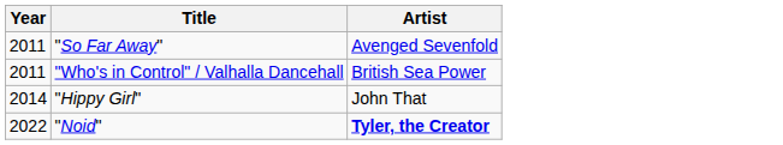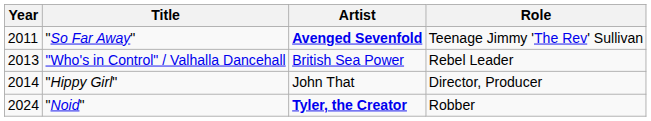+ column: Role | Teenage Jimmy 'The Rev' Sullivan | Rebel Leader | Director, Producer | Robber
"So Far Away" | Artist: normal -> bold
"Who's in Control" / Valhalla Dancehall | Year: 2011 -> 2013
"Noid" | Year: 2022 -> 2024
